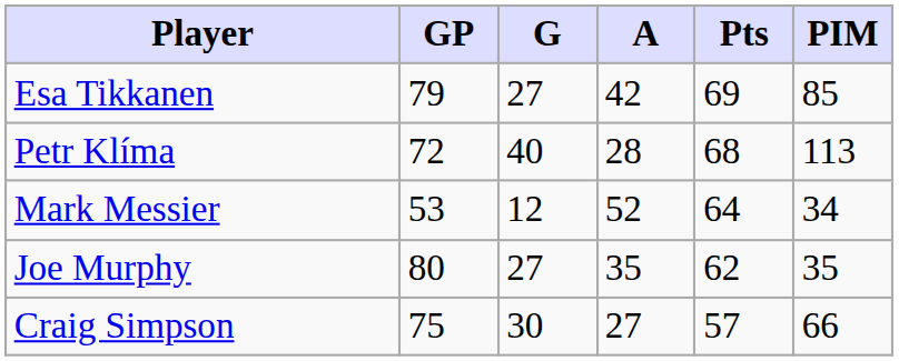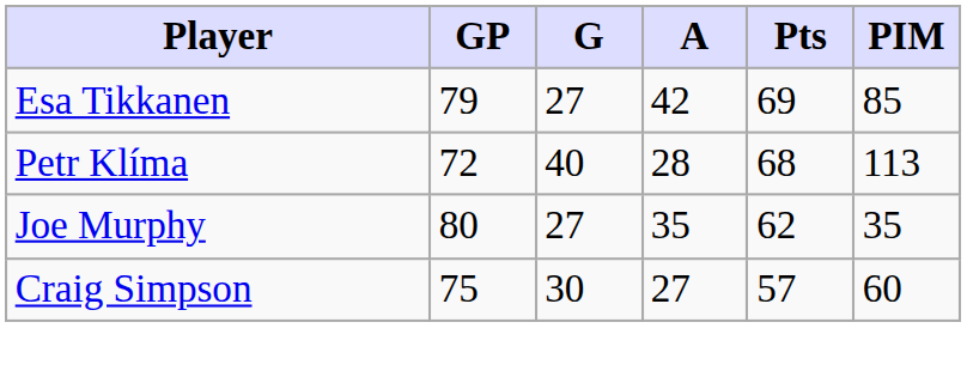- row: Mark Messier | 53 | 12 | 52 | 64 | 34
Craig Simpson | PIM: 66 -> 60
